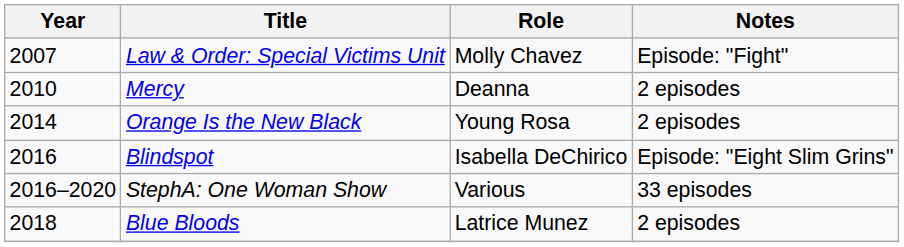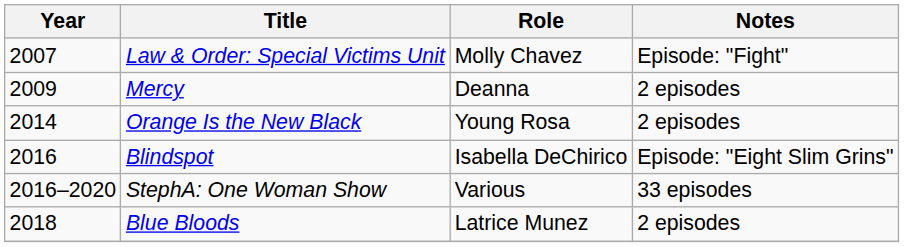Mercy | Year: 2010 -> 2009
